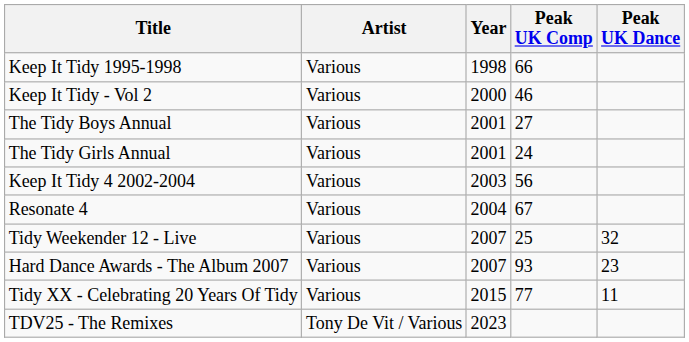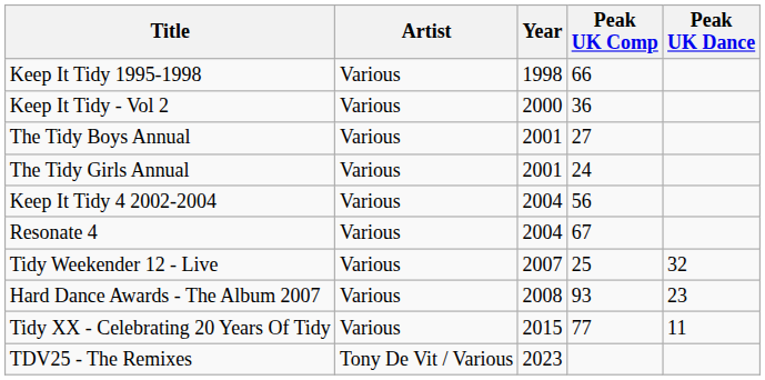Keep It Tidy - Vol 2 | Peak UK Comp: 46 -> 36
Keep It Tidy 4 2002-2004 | Year: 2003 -> 2004
Hard Dance Awards - The Album 2007 | Year: 2007 -> 2008
